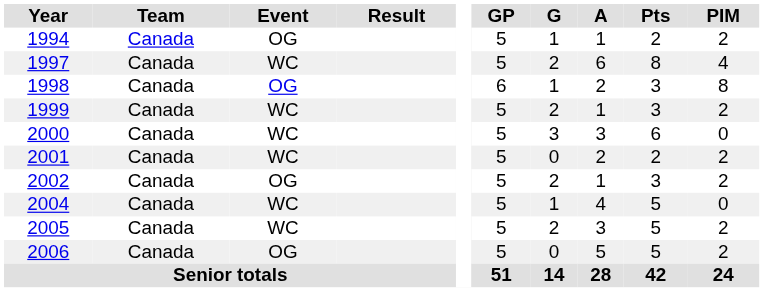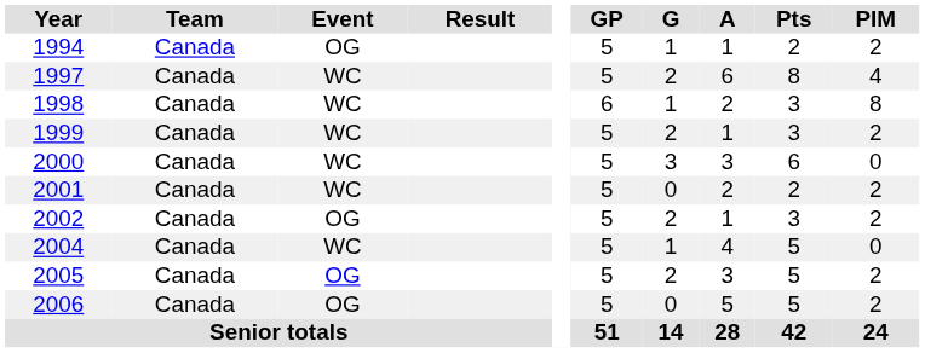1998 | Event: OG -> WC
2005 | Event: WC -> OG
